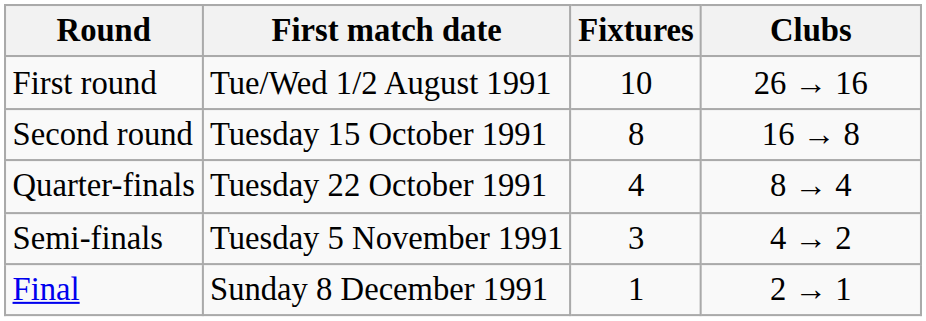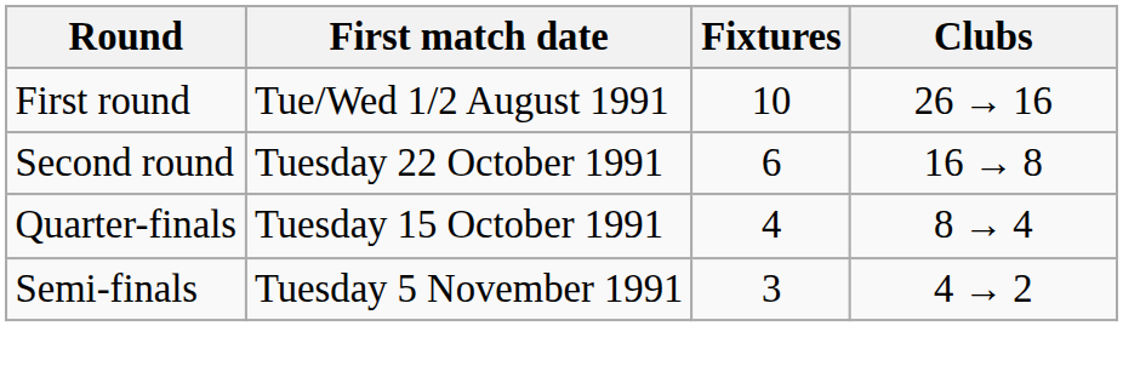Second round | First match date: Tuesday 15 October 1991 -> Tuesday 22 October 1991
Second round | Fixtures: 8 -> 6
Quarter-finals | First match date: Tuesday 22 October 1991 -> Tuesday 15 October 1991
- row: Final | Sunday 8 December 1991 | 1 | 2 → 1
